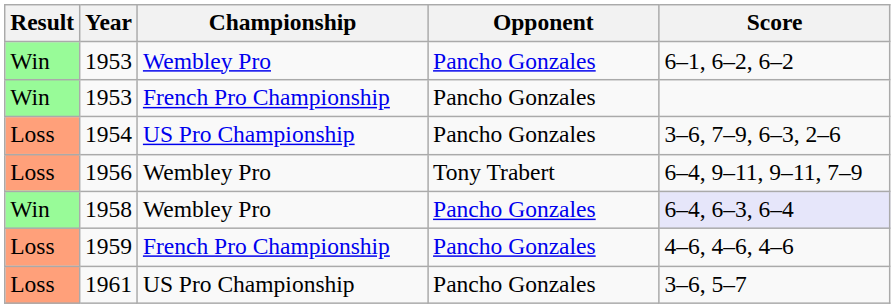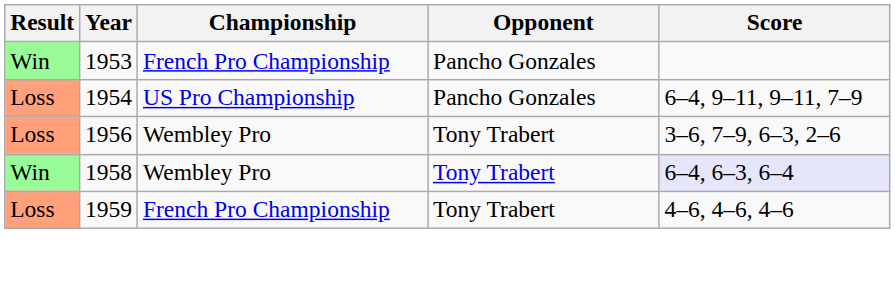- row: Win | 1953 | Wembley Pro | Pancho Gonzales | 6–1, 6–2, 6–2
1954 | Score: 3–6, 7–9, 6–3, 2–6 -> 6–4, 9–11, 9–11, 7–9
1956 | Score: 6–4, 9–11, 9–11, 7–9 -> 3–6, 7–9, 6–3, 2–6
1958 | Opponent: Pancho Gonzales -> Tony Trabert
1959 | Opponent: Pancho Gonzales -> Tony Trabert
- row: Loss | 1961 | US Pro Championship | Pancho Gonzales | 3–6, 5–7
